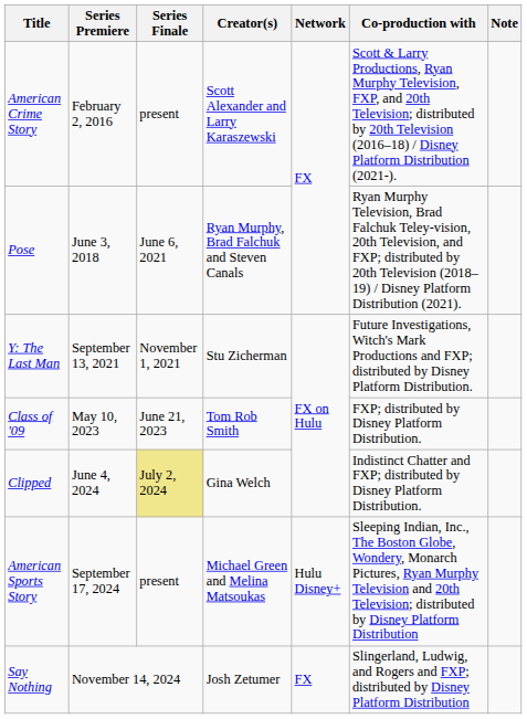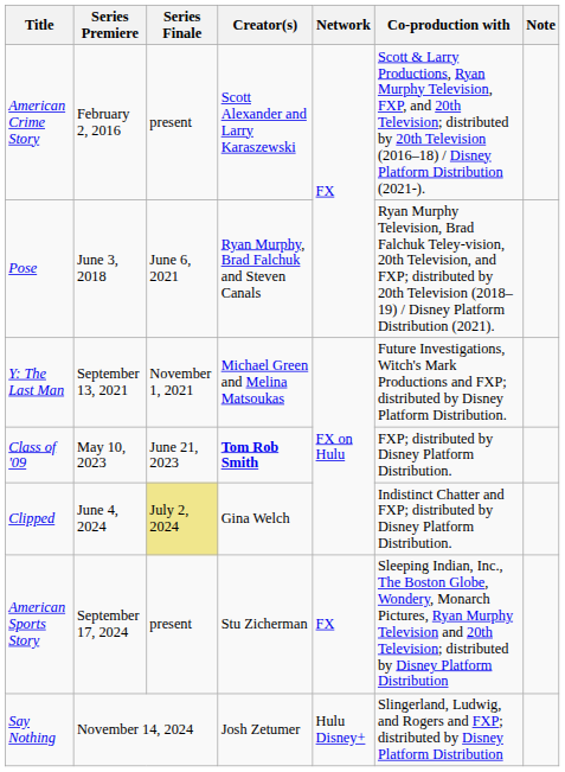Y: The Last Man | Creator(s): Stu Zicherman -> Michael Green and Melina Matsoukas
Class of '09 | Creator(s): normal -> bold
American Sports Story | Creator(s): Michael Green and Melina Matsoukas -> Stu Zicherman
American Sports Story | Network: Hulu Disney+ -> FX
Say Nothing | Network: FX -> Hulu Disney+
